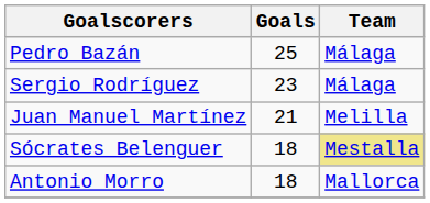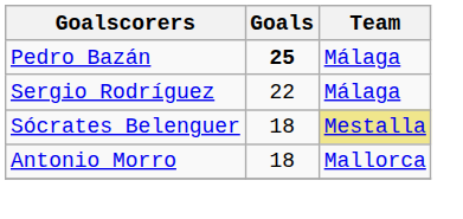Pedro Bazán | Goals: normal -> bold
Sergio Rodríguez | Goals: 23 -> 22
- row: Juan Manuel Martínez | 21 | Melilla
